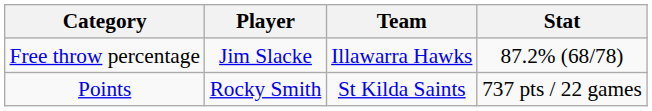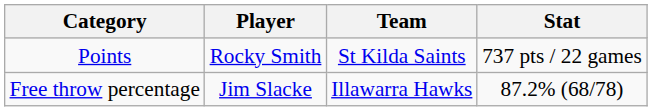rows swapped: Points <-> Free throw percentage
